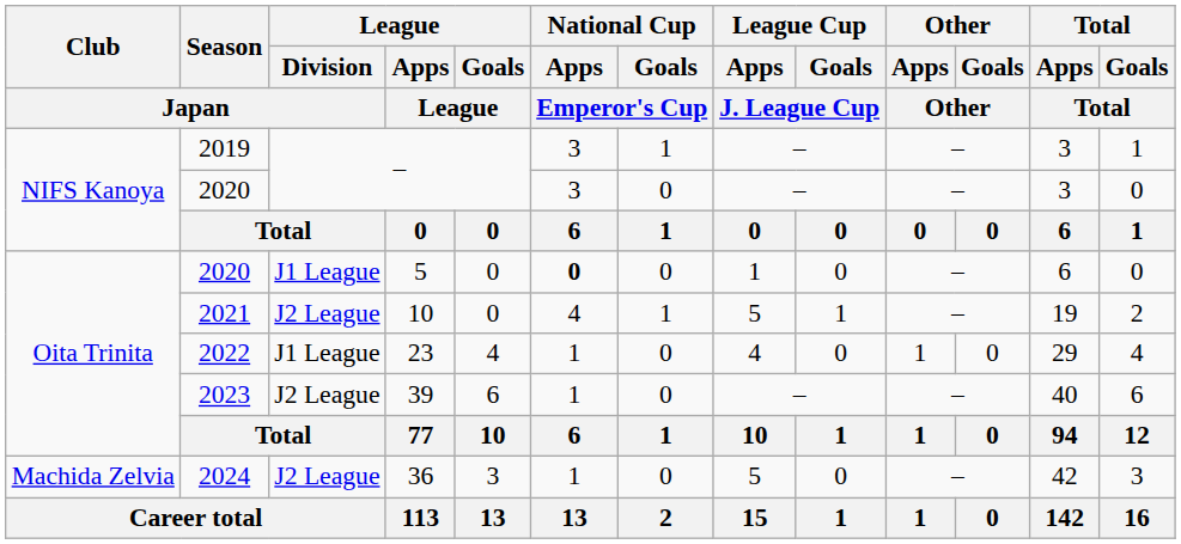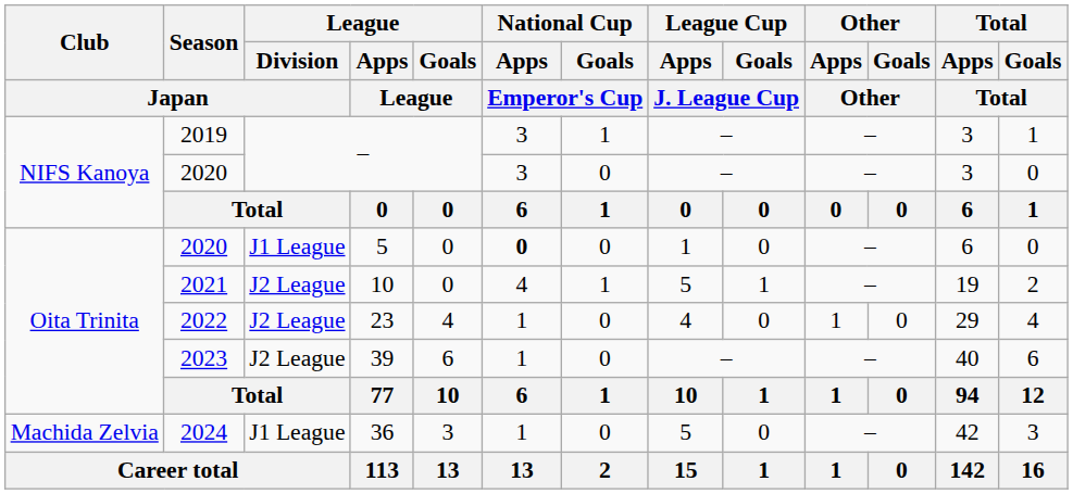2022 | League / Division / Japan: J1 League -> J2 League
2024 | League / Division / Japan: J2 League -> J1 League
